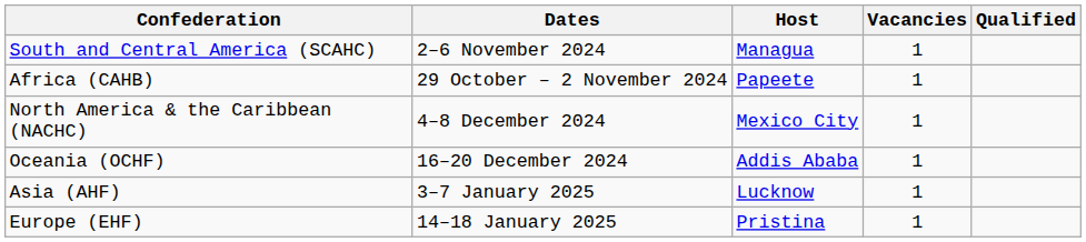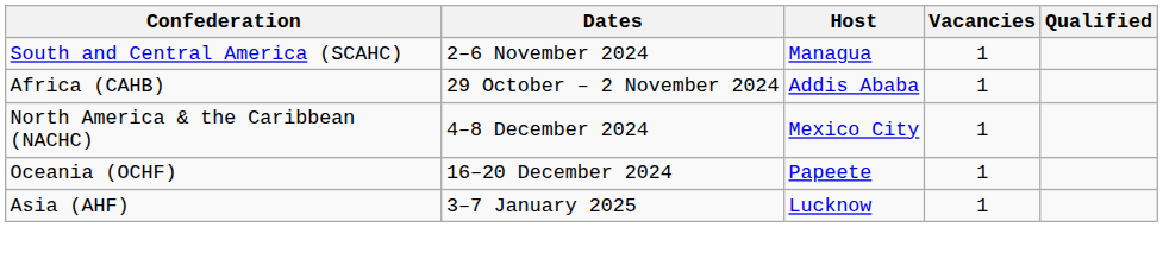Africa (CAHB) | Host: Papeete -> Addis Ababa
Oceania (OCHF) | Host: Addis Ababa -> Papeete
- row: Europe (EHF) | 14–18 January 2025 | Pristina | 1
